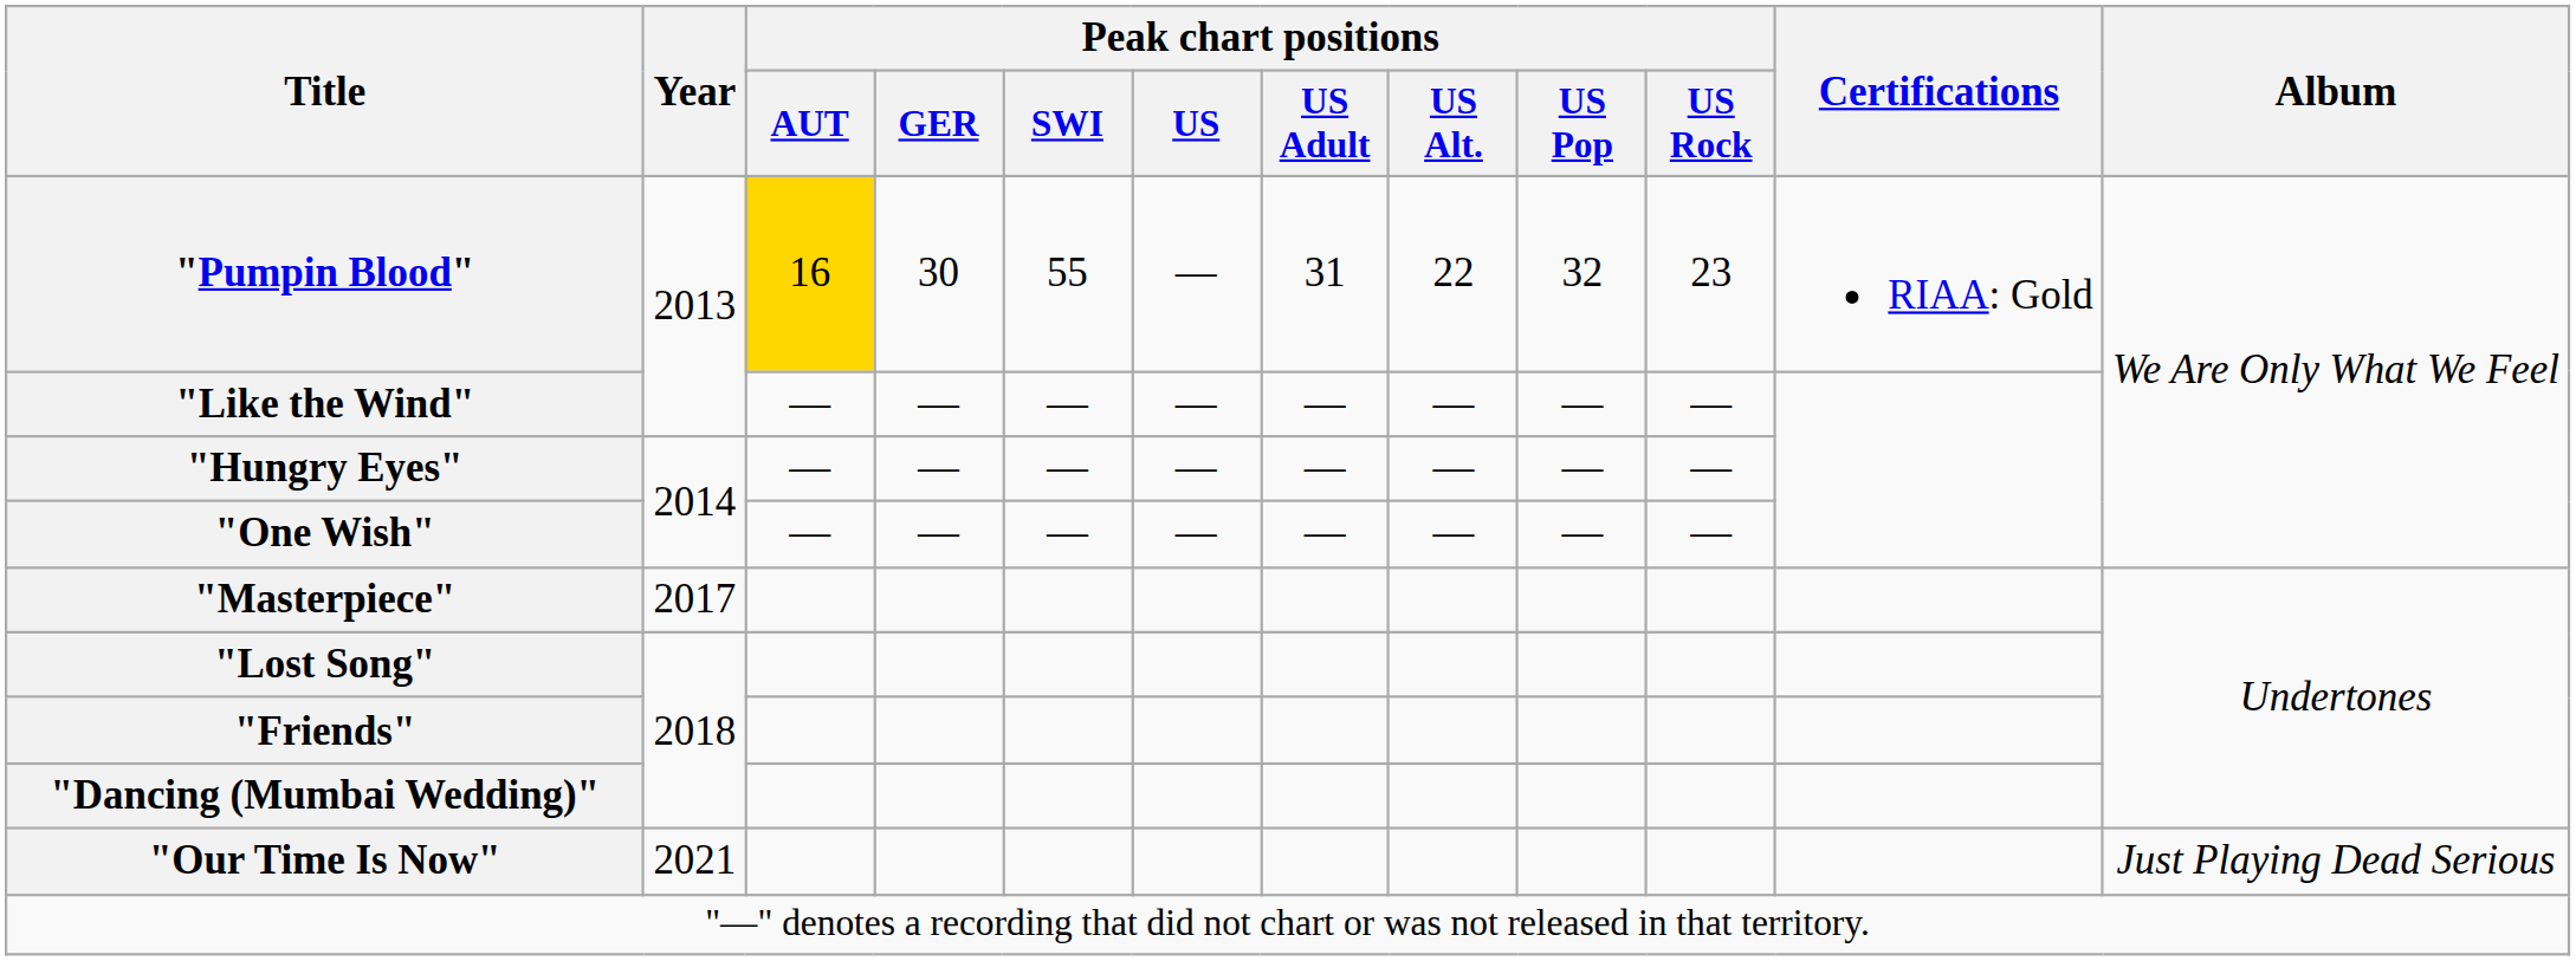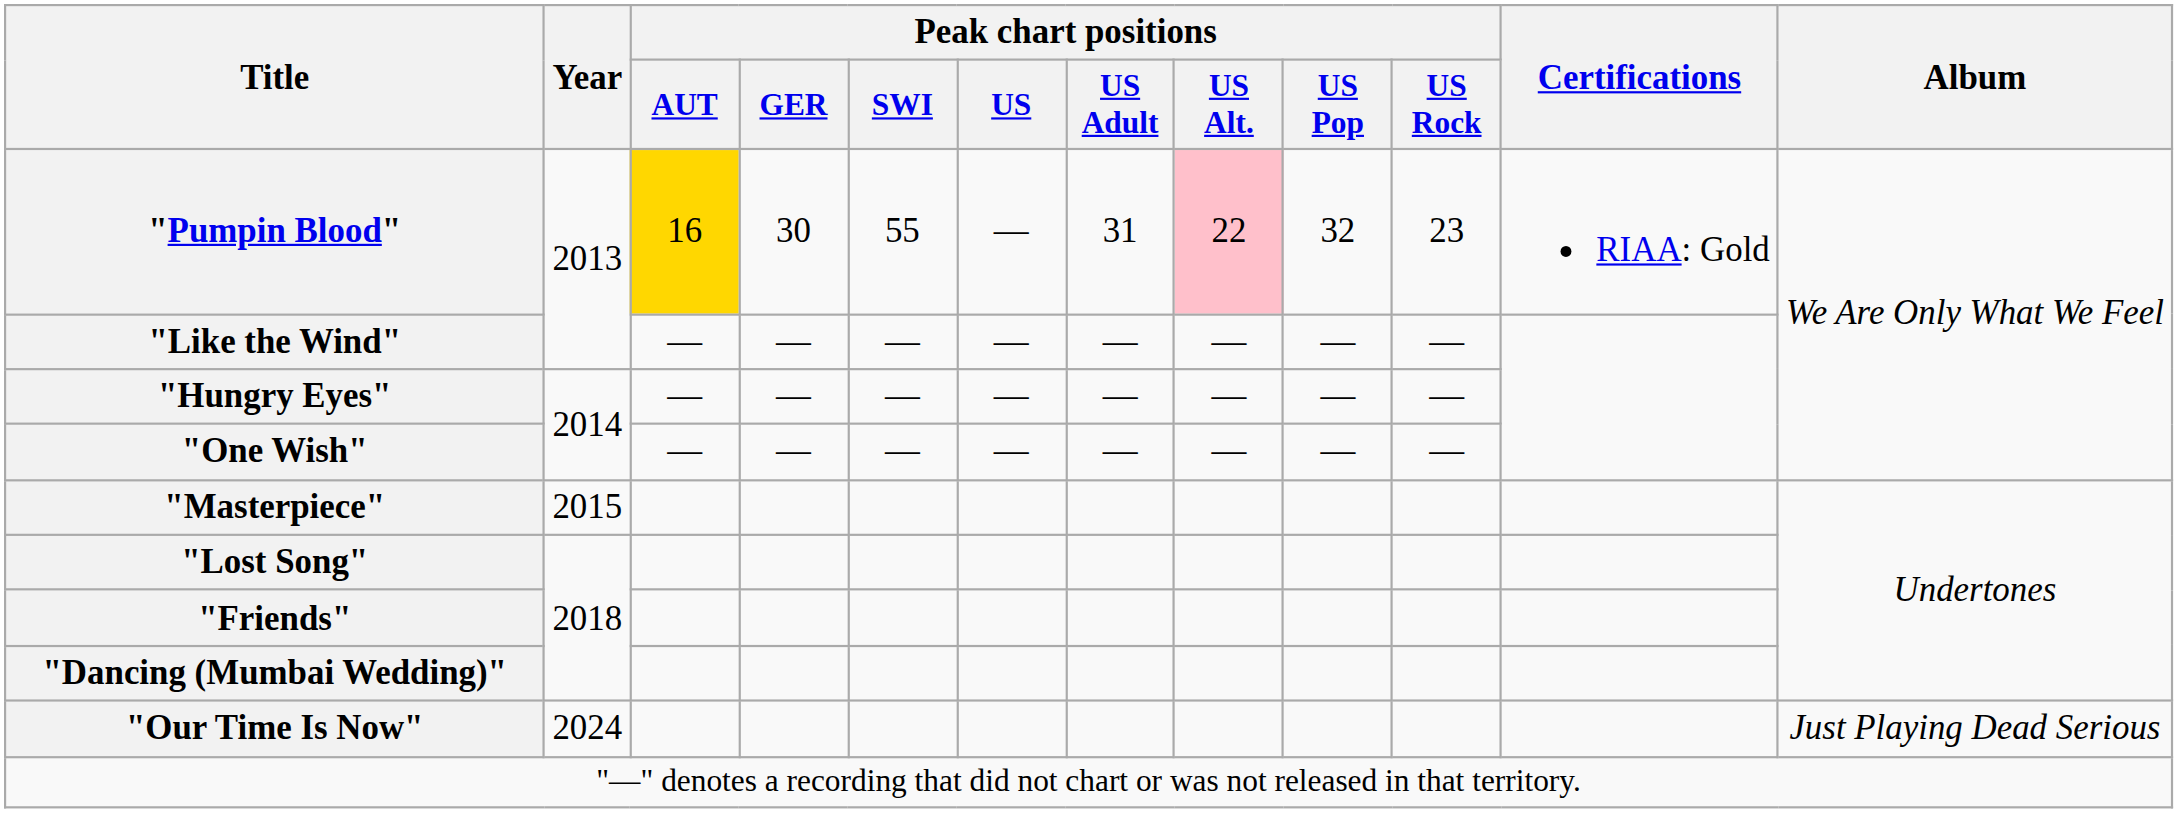"Pumpin Blood" | Peak chart positions / US Alt.: no background -> pink background
"Masterpiece" | Year: 2017 -> 2015
"Our Time Is Now" | Year: 2021 -> 2024
